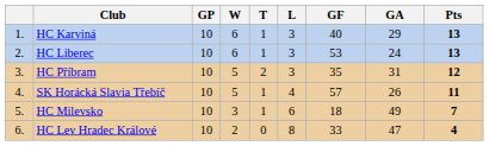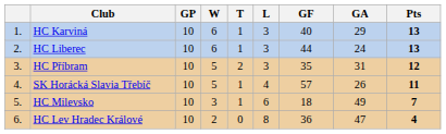HC Liberec | GF: 53 -> 44
HC Lev Hradec Králové | GF: 33 -> 36
